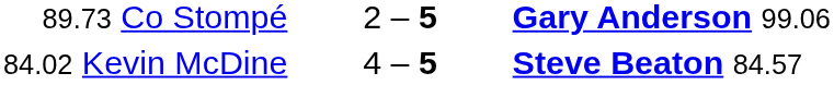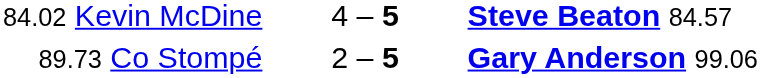rows swapped: 89.73 Co Stompé <-> 84.02 Kevin McDine
